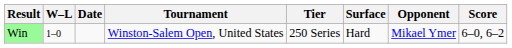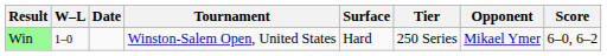columns swapped: Tier <-> Surface
